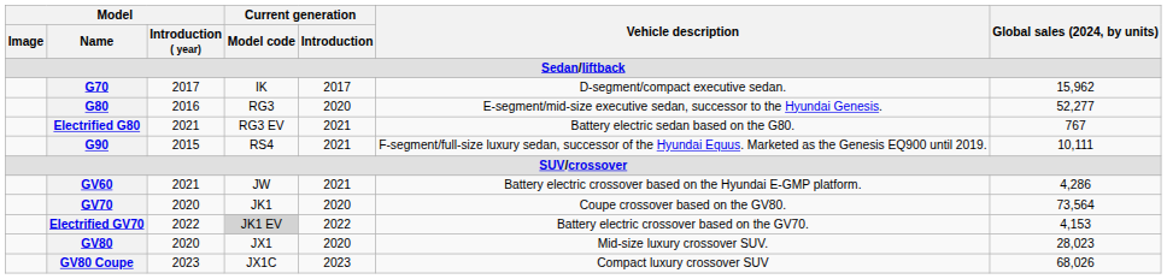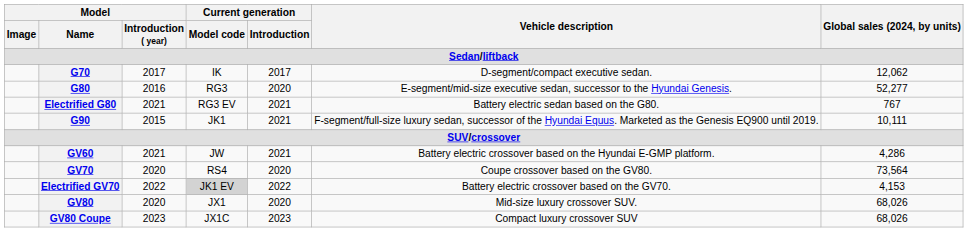G70 | Global sales (2024, by units): 15,962 -> 12,062
G90 | Current generation / Model code: RS4 -> JK1
GV70 | Current generation / Model code: JK1 -> RS4
GV80 | Global sales (2024, by units): 28,023 -> 68,026
